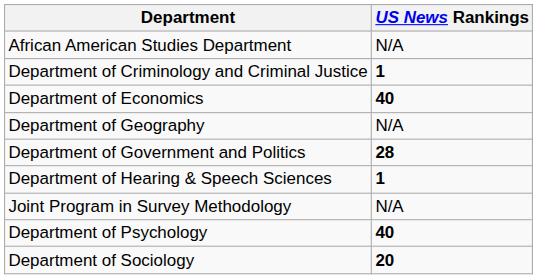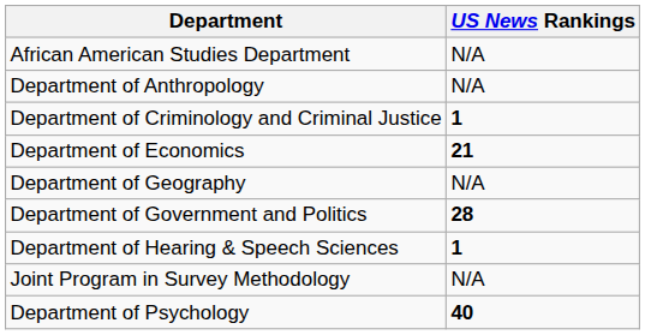+ row: Department of Anthropology | N/A
Department of Economics | US News Rankings: 40 -> 21
- row: Department of Sociology | 20
